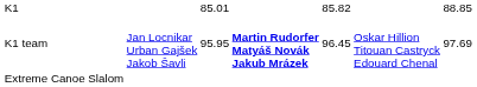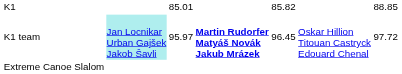K1 team | column 2: no background -> paleturquoise background
K1 team | column 3: 95.95 -> 95.97
K1 team | column 7: 97.69 -> 97.72
